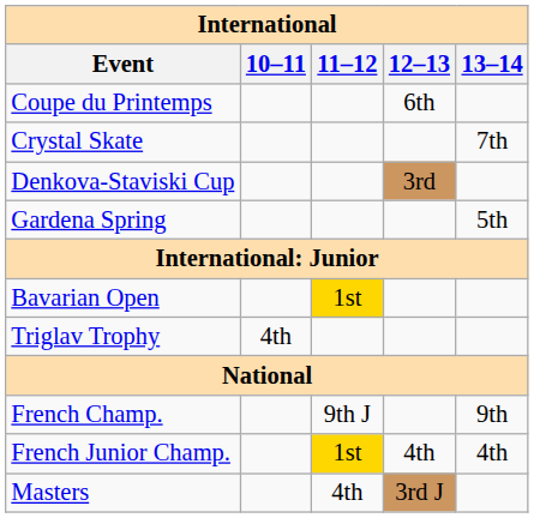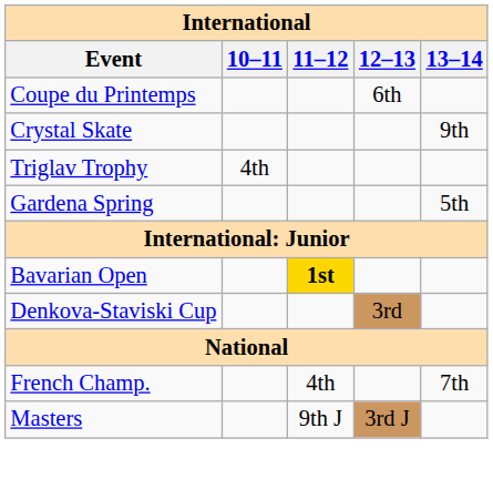Crystal Skate | 13–14: 7th -> 9th
rows swapped: Denkova-Staviski Cup <-> Triglav Trophy
Bavarian Open | 11–12: normal -> bold
French Champ. | 11–12: 9th J -> 4th
French Champ. | 13–14: 9th -> 7th
- row: French Junior Champ. | 1st | 4th | 4th
Masters | 11–12: 4th -> 9th J
